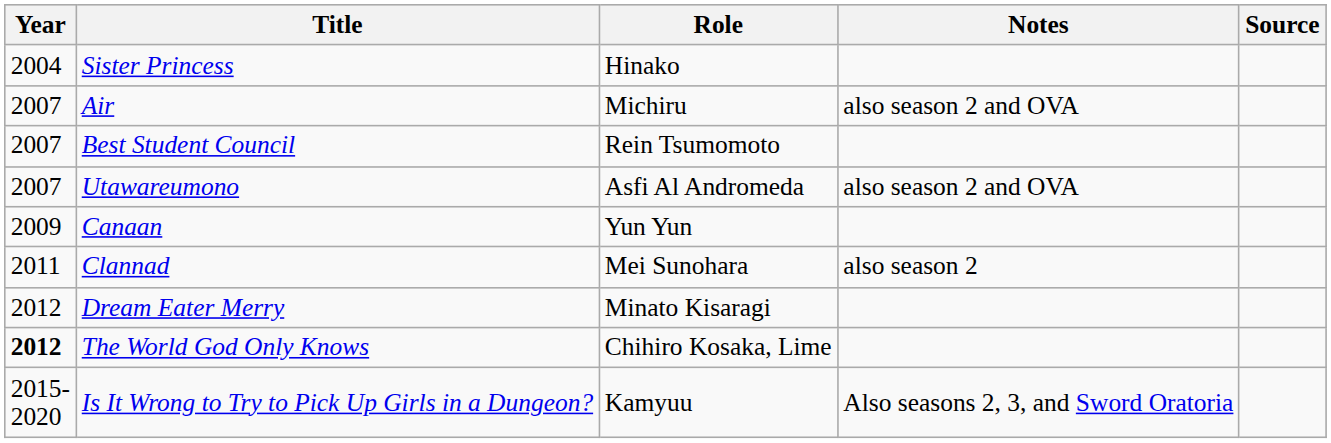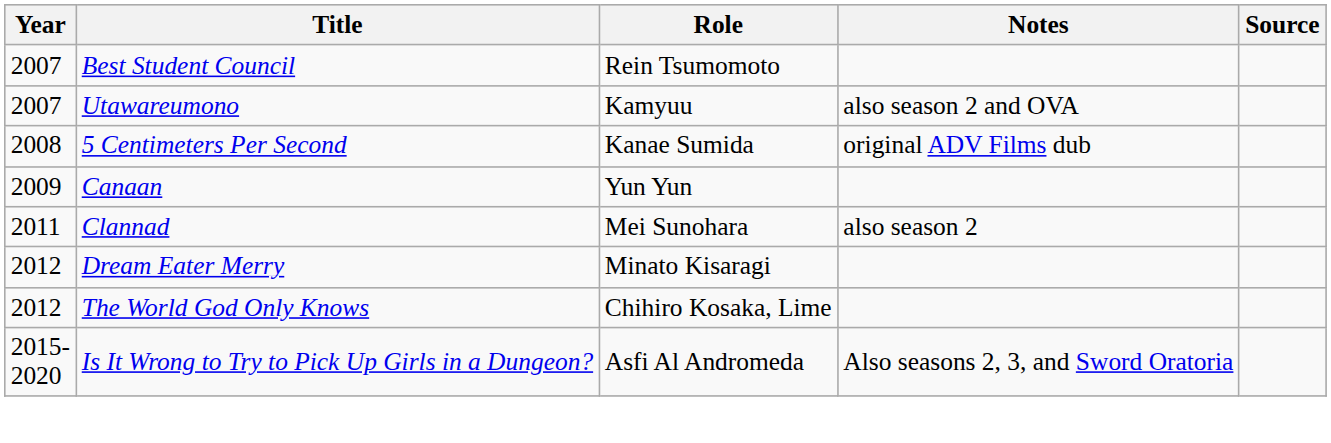- row: 2004 | Sister Princess | Hinako
- row: 2007 | Air | Michiru | also season 2 and OVA
Utawareumono | Role: Asfi Al Andromeda -> Kamyuu
+ row: 2008 | 5 Centimeters Per Second | Kanae Sumida | original ADV Films dub
The World God Only Knows | Year: bold -> normal
Is It Wrong to Try to Pick Up Girls in a Dungeon? | Role: Kamyuu -> Asfi Al Andromeda
